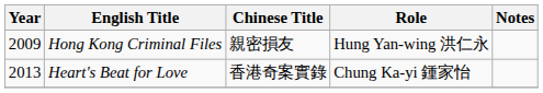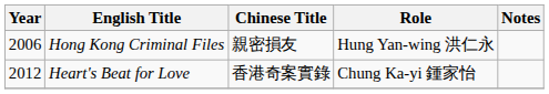Hong Kong Criminal Files | Year: 2009 -> 2006
Heart's Beat for Love | Year: 2013 -> 2012
